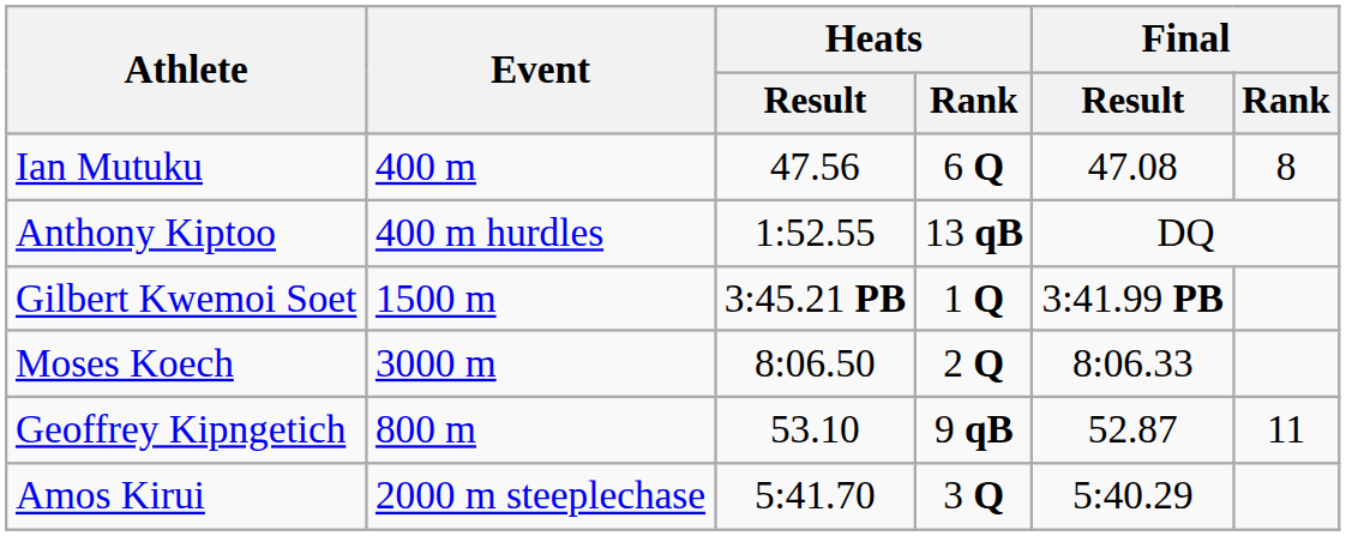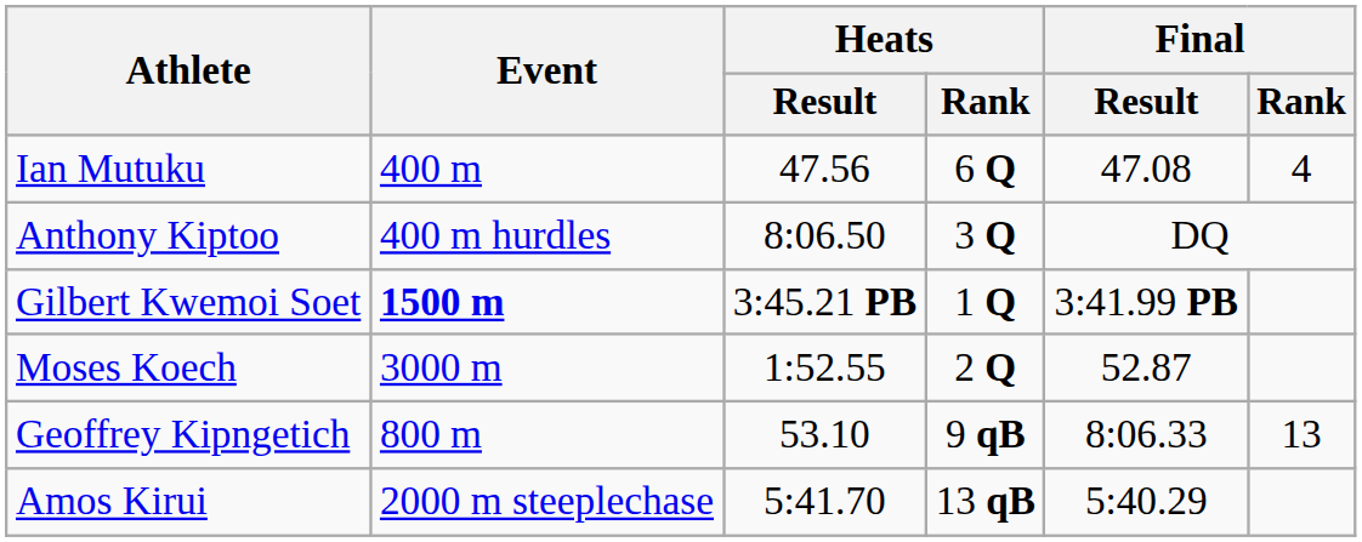Ian Mutuku | Final / Rank: 8 -> 4
Anthony Kiptoo | Heats / Result: 1:52.55 -> 8:06.50
Anthony Kiptoo | Heats / Rank: 13 qB -> 3 Q
Gilbert Kwemoi Soet | Event: normal -> bold
Moses Koech | Heats / Result: 8:06.50 -> 1:52.55
Moses Koech | Final / Result: 8:06.33 -> 52.87
Geoffrey Kipngetich | Final / Result: 52.87 -> 8:06.33
Geoffrey Kipngetich | Final / Rank: 11 -> 13
Amos Kirui | Heats / Rank: 3 Q -> 13 qB
